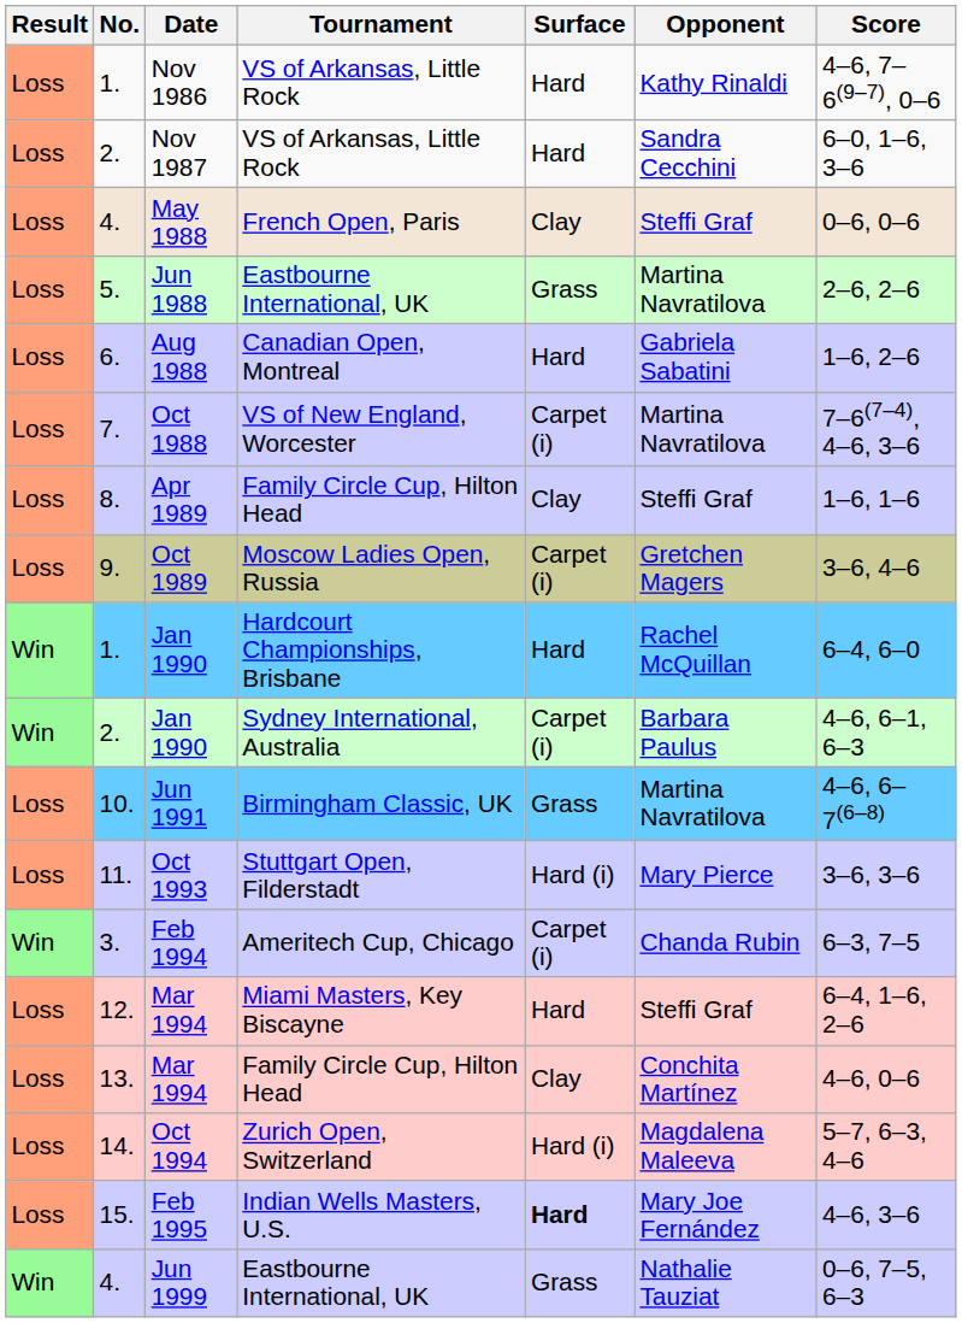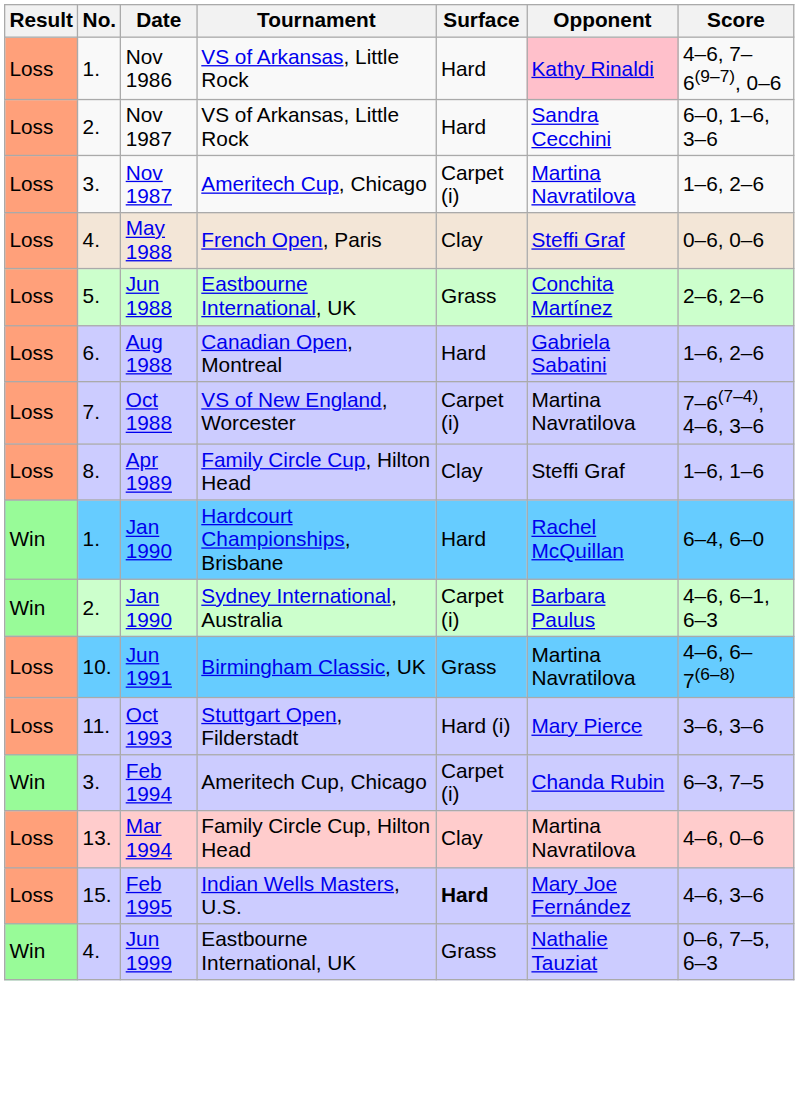Nov 1986 | Opponent: no background -> pink background
+ row: Loss | 3. | Nov 1987 | Ameritech Cup, Chicago | Carpet (i) | Martina Navratilova | 1–6, 2–6
Jun 1988 | Opponent: Martina Navratilova -> Conchita Martínez
- row: Loss | 9. | Oct 1989 | Moscow Ladies Open, Russia | Carpet (i) | Gretchen Magers | 3–6, 4–6
- row: Loss | 12. | Mar 1994 | Miami Masters, Key Biscayne | Hard | Steffi Graf | 6–4, 1–6, 2–6
13. / Mar 1994 | Opponent: Conchita Martínez -> Martina Navratilova
- row: Loss | 14. | Oct 1994 | Zurich Open, Switzerland | Hard (i) | Magdalena Maleeva | 5–7, 6–3, 4–6
